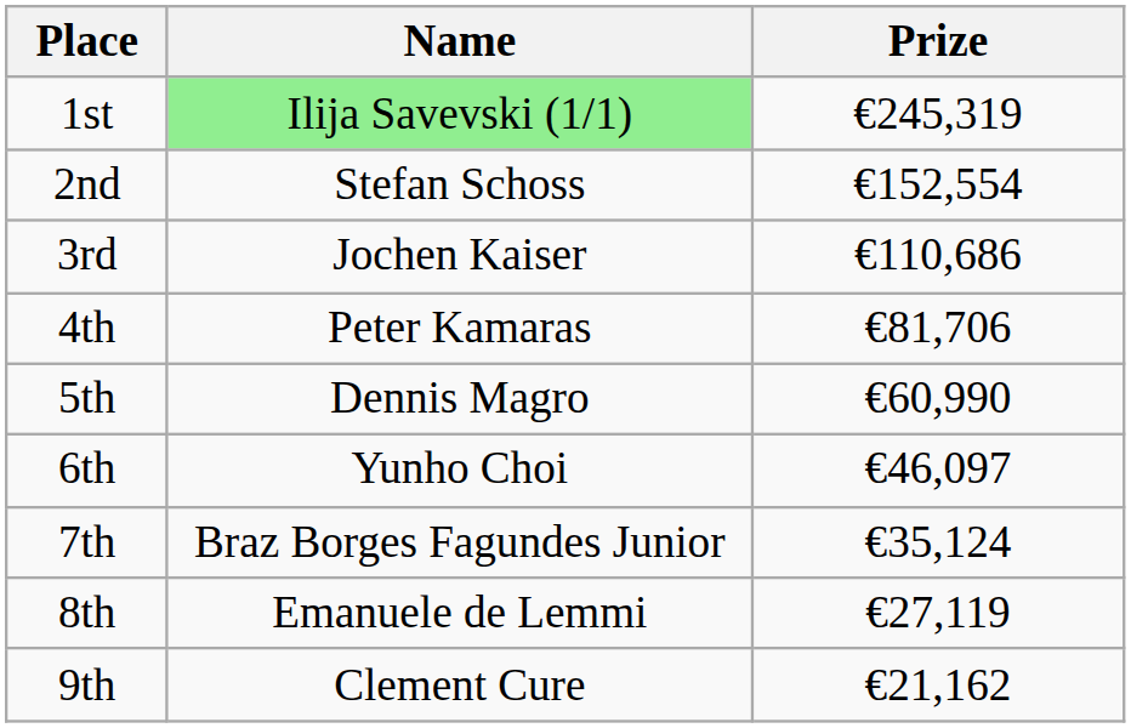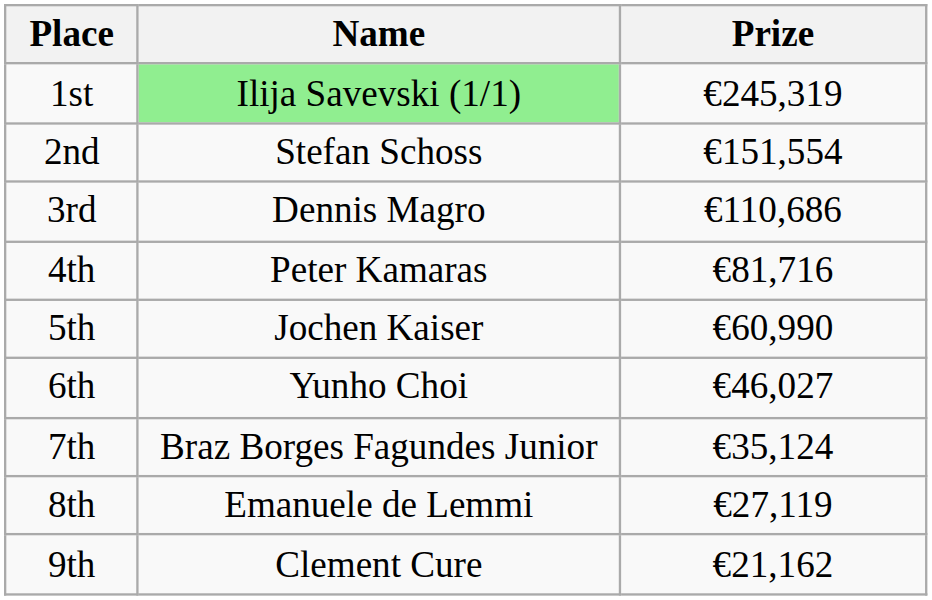2nd | Prize: €152,554 -> €151,554
3rd | Name: Jochen Kaiser -> Dennis Magro
4th | Prize: €81,706 -> €81,716
5th | Name: Dennis Magro -> Jochen Kaiser
6th | Prize: €46,097 -> €46,027
